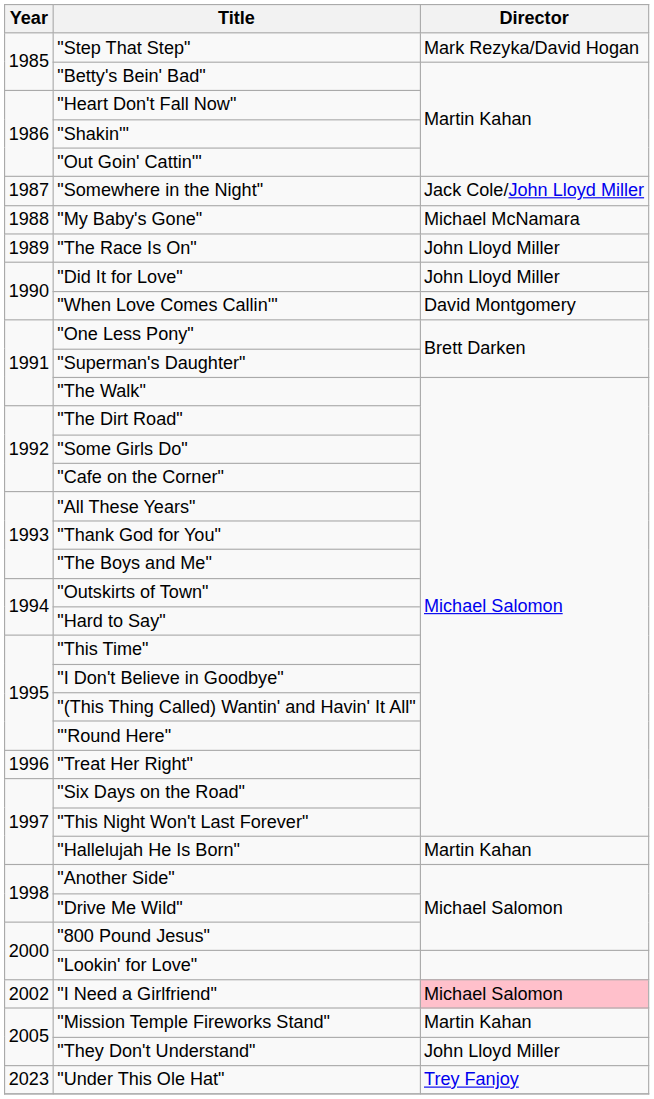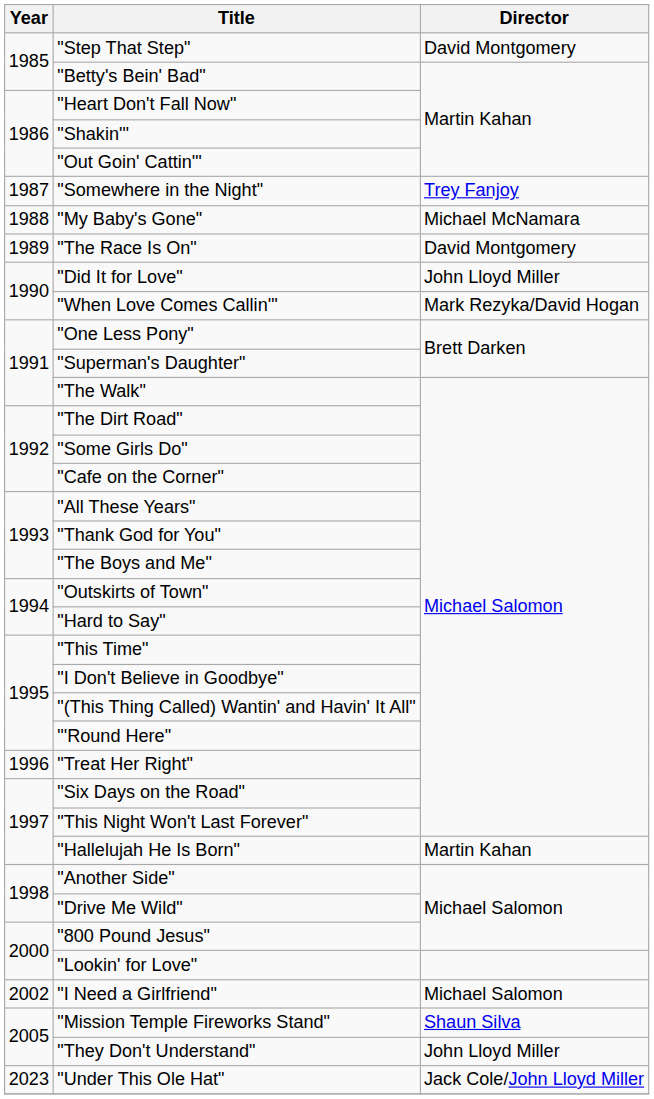"Step That Step" | Director: Mark Rezyka/David Hogan -> David Montgomery
"Somewhere in the Night" | Director: Jack Cole/John Lloyd Miller -> Trey Fanjoy
"The Race Is On" | Director: John Lloyd Miller -> David Montgomery
"When Love Comes Callin'" | Director: David Montgomery -> Mark Rezyka/David Hogan
"I Need a Girlfriend" | Director: pink background -> no background
"Mission Temple Fireworks Stand" | Director: Martin Kahan -> Shaun Silva
"Under This Ole Hat" | Director: Trey Fanjoy -> Jack Cole/John Lloyd Miller
